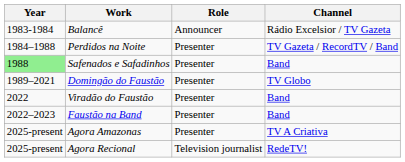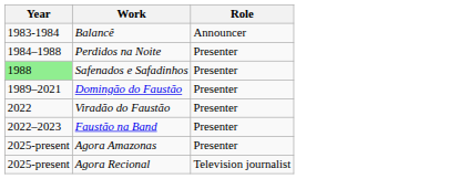- column: Channel | Rádio Excelsior / TV Gazeta | TV Gazeta / RecordTV / Band | Band | TV Globo | Band | Band | TV A Criativa | RedeTV!
